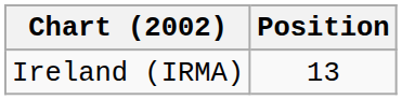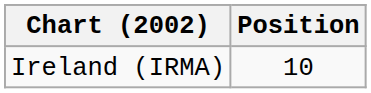Ireland (IRMA) | Position: 13 -> 10
